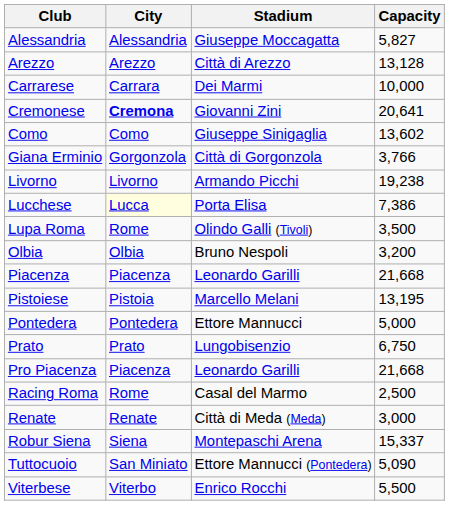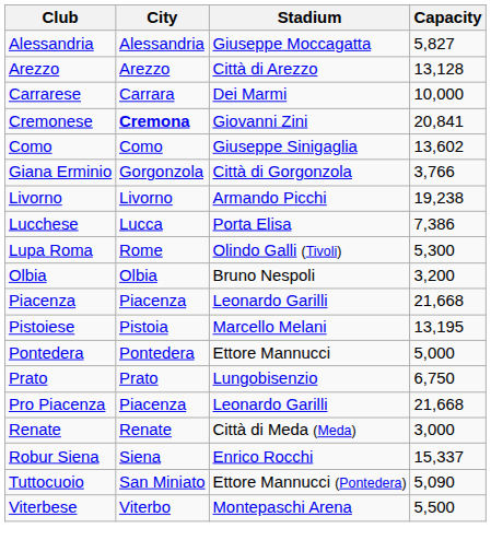Cremonese | Capacity: 20,641 -> 20,841
Lucchese | City: lightyellow background -> no background
Lupa Roma | Capacity: 3,500 -> 5,300
- row: Racing Roma | Rome | Casal del Marmo | 2,500
Robur Siena | Stadium: Montepaschi Arena -> Enrico Rocchi
Viterbese | Stadium: Enrico Rocchi -> Montepaschi Arena
